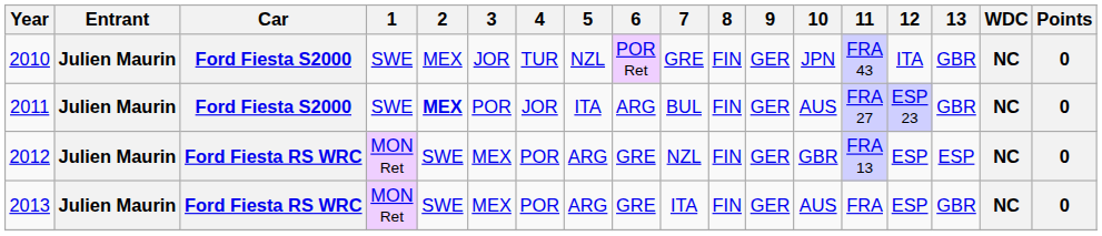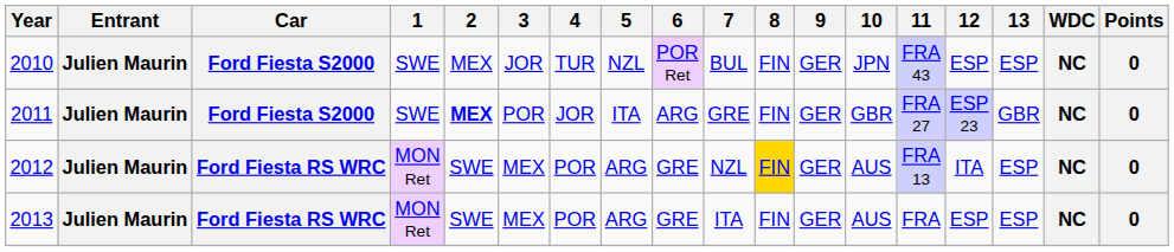2010 | 7: GRE -> BUL
2010 | 12: ITA -> ESP
2010 | 13: GBR -> ESP
2011 | 7: BUL -> GRE
2011 | 10: AUS -> GBR
2012 | 8: no background -> gold background
2012 | 10: GBR -> AUS
2012 | 12: ESP -> ITA
2013 | 13: GBR -> ESP
